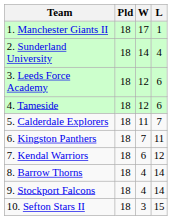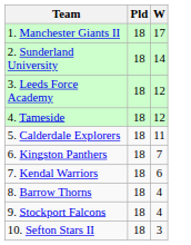- column: L | 1 | 4 | 6 | 6 | 7 | 11 | 12 | 14 | 14 | 15
